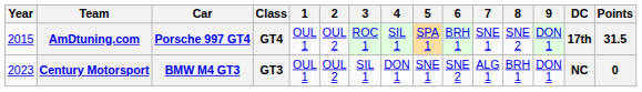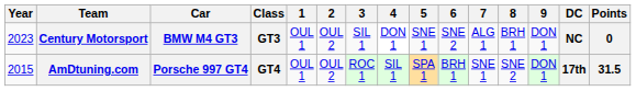rows swapped: AmDtuning.com <-> Century Motorsport
